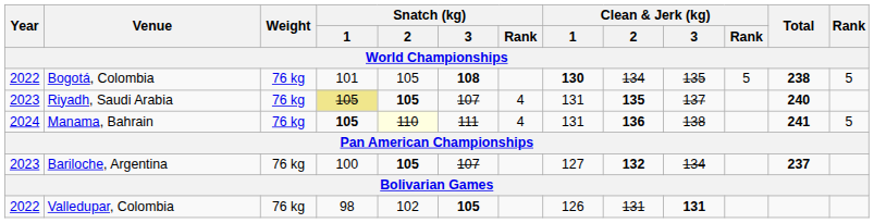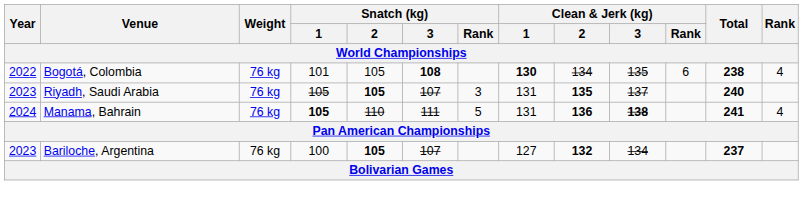Bogotá, Colombia | Clean & Jerk (kg) / Rank: 5 -> 6
Bogotá, Colombia | Rank: 5 -> 4
Riyadh, Saudi Arabia | Snatch (kg) / 1: khaki background -> no background
Riyadh, Saudi Arabia | Snatch (kg) / Rank: 4 -> 3
Manama, Bahrain | Snatch (kg) / 2: lightyellow background -> no background
Manama, Bahrain | Snatch (kg) / Rank: 4 -> 5
Manama, Bahrain | Clean & Jerk (kg) / 3: normal -> bold
Manama, Bahrain | Rank: 5 -> 4
- row: 2022 | Valledupar, Colombia | 76 kg | 98 | 102 | 105 | 126 | 131 | 131
